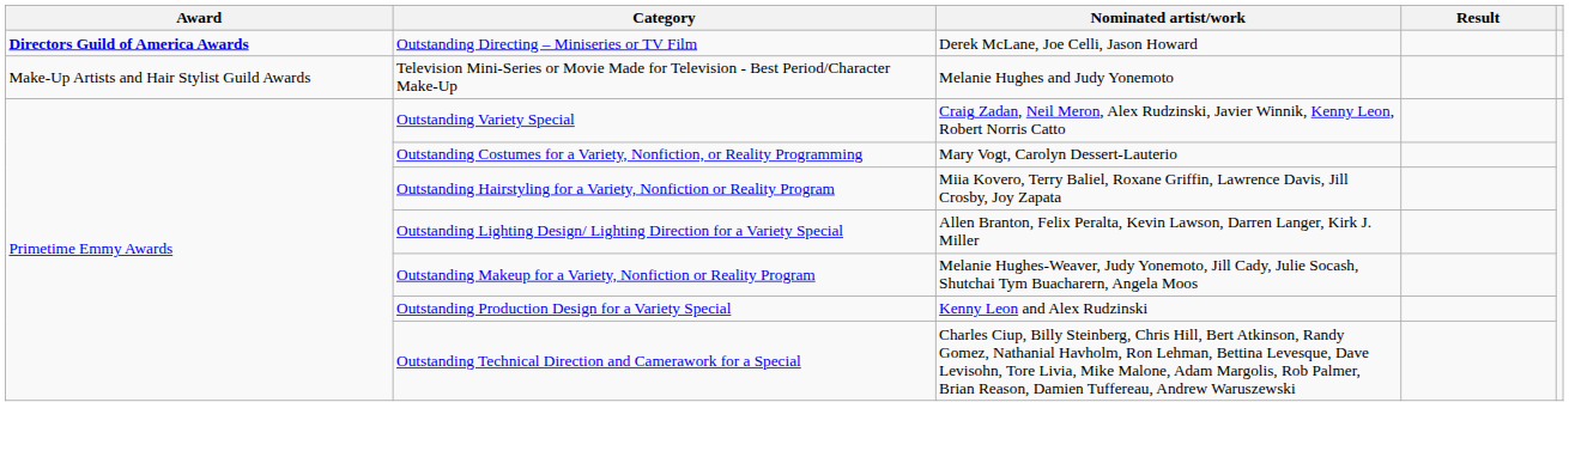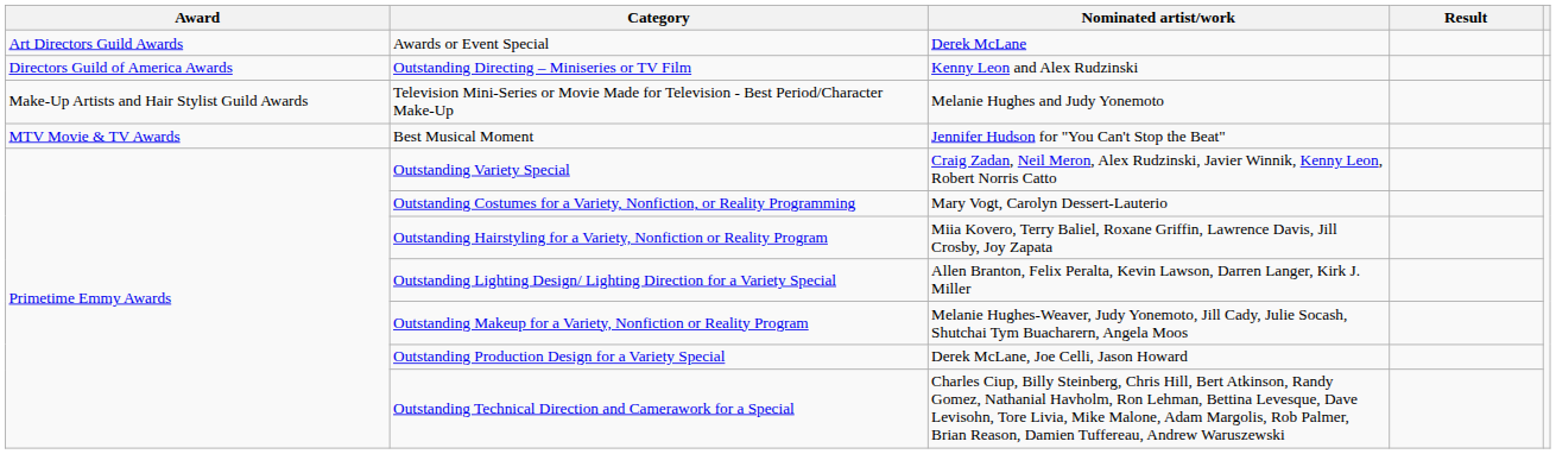+ row: Art Directors Guild Awards | Awards or Event Special | Derek McLane
Outstanding Directing – Miniseries or TV Film | Award: bold -> normal
Outstanding Directing – Miniseries or TV Film | Nominated artist/work: Derek McLane, Joe Celli, Jason Howard -> Kenny Leon and Alex Rudzinski
+ row: MTV Movie & TV Awards | Best Musical Moment | Jennifer Hudson for "You Can't Stop the Beat"
Outstanding Production Design for a Variety Special | Nominated artist/work: Kenny Leon and Alex Rudzinski -> Derek McLane, Joe Celli, Jason Howard
